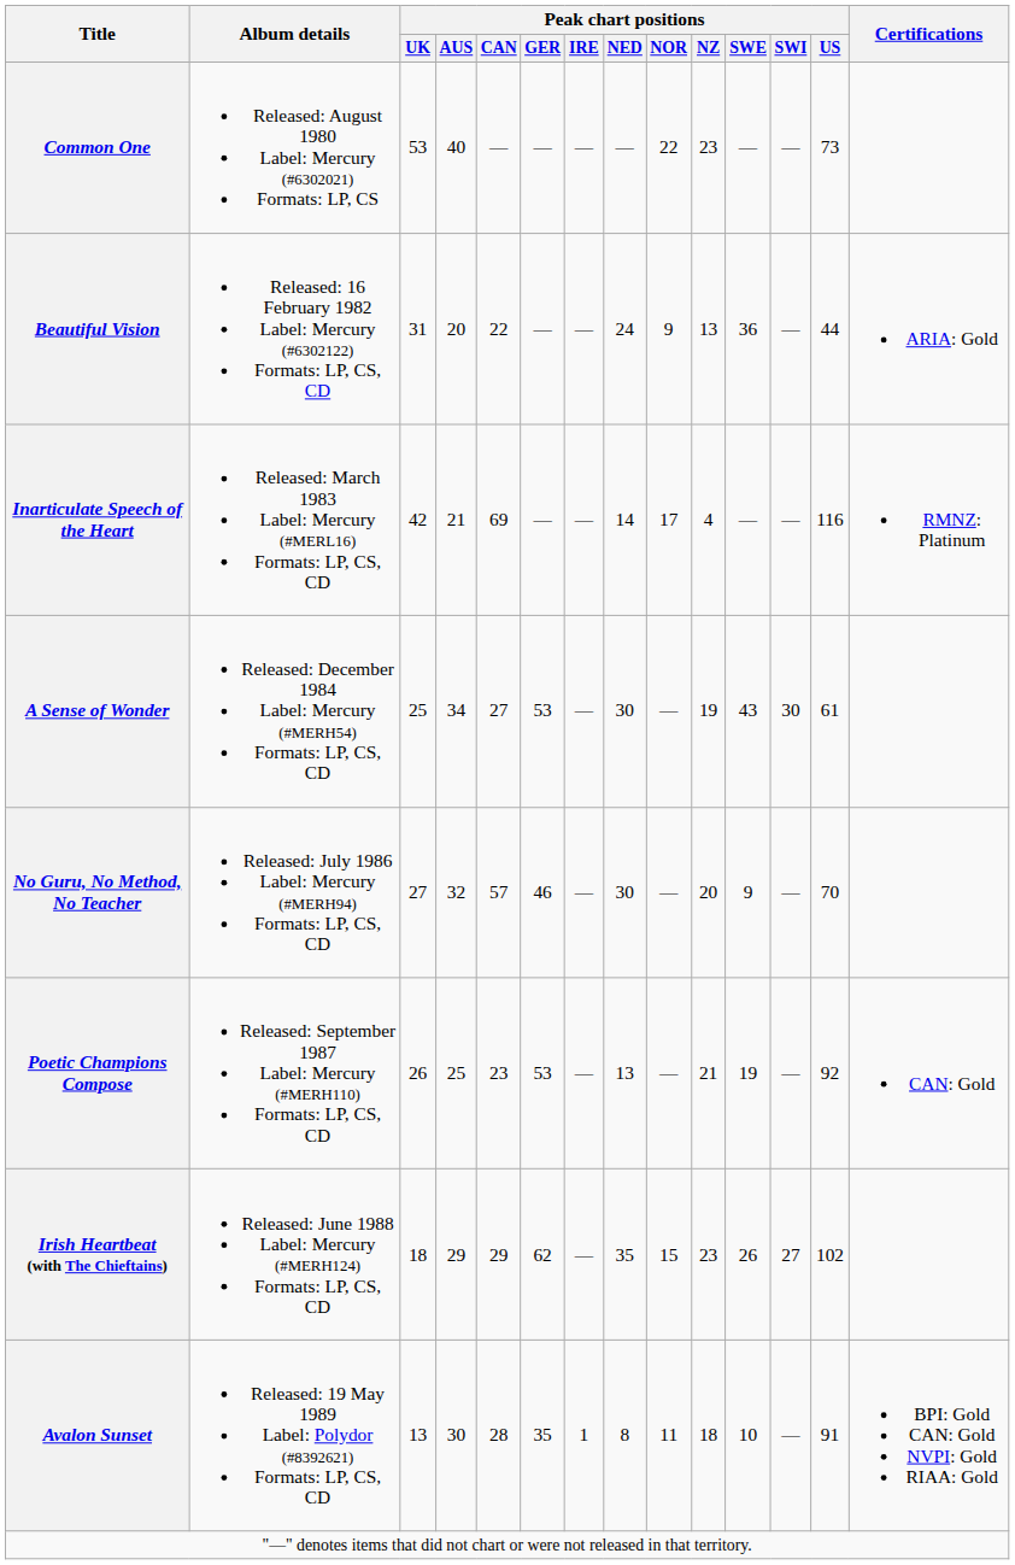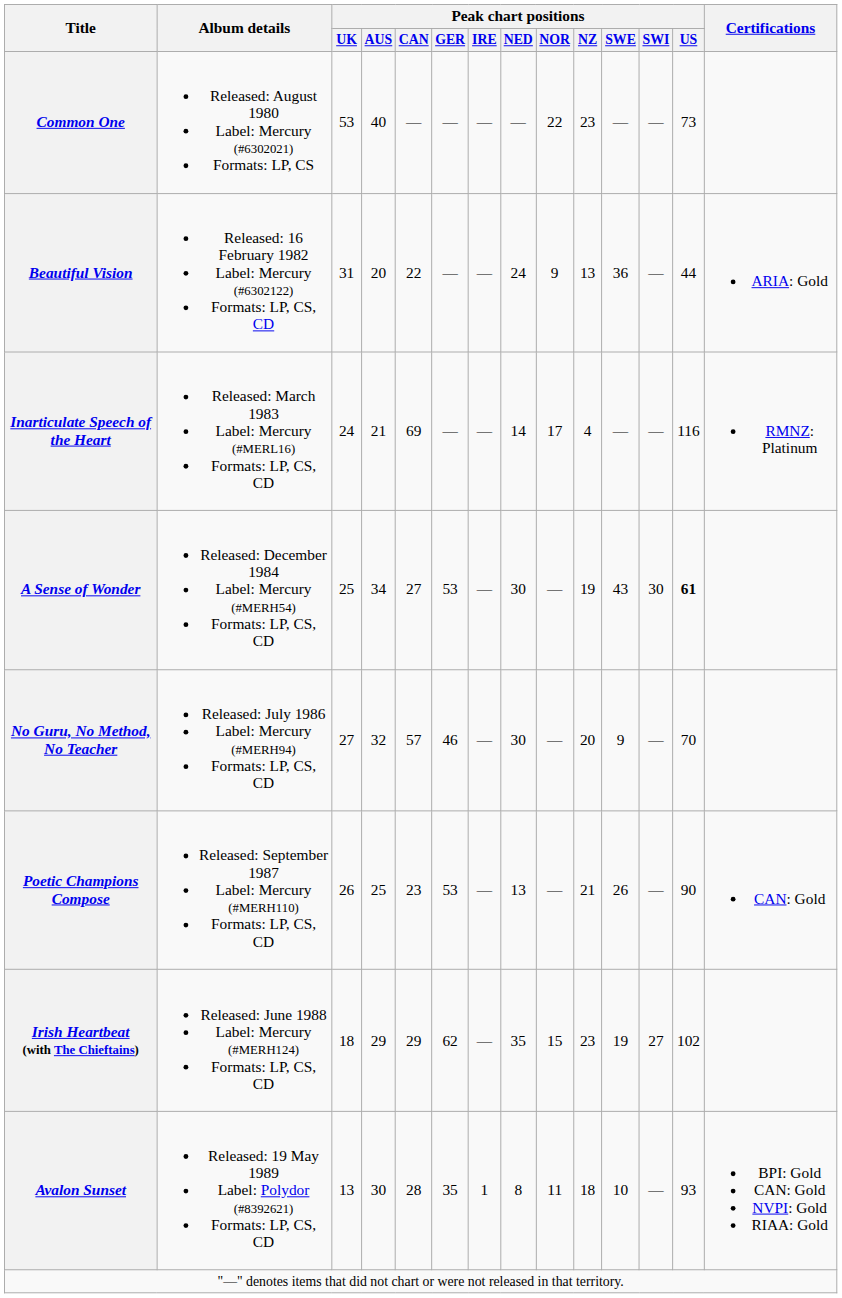Inarticulate Speech of the Heart | Peak chart positions / UK: 42 -> 24
A Sense of Wonder | Peak chart positions / US: normal -> bold
Poetic Champions Compose | Peak chart positions / SWE: 19 -> 26
Poetic Champions Compose | Peak chart positions / US: 92 -> 90
Irish Heartbeat (with The Chieftains) | Peak chart positions / SWE: 26 -> 19
Avalon Sunset | Peak chart positions / US: 91 -> 93
